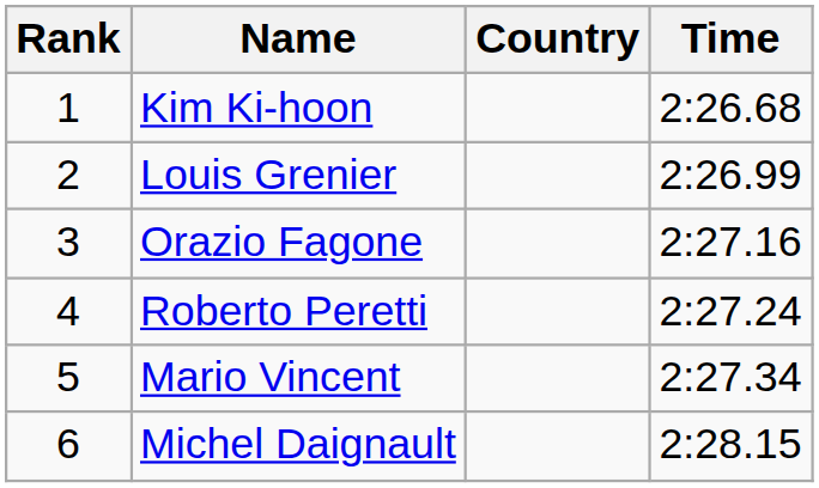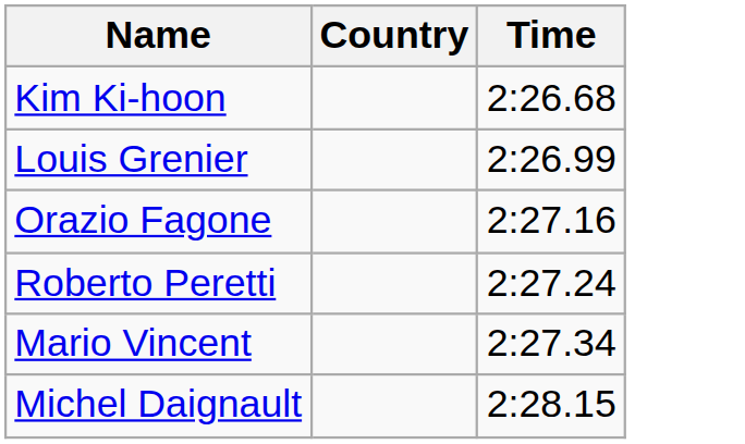- column: Rank | 1 | 2 | 3 | 4 | 5 | 6
